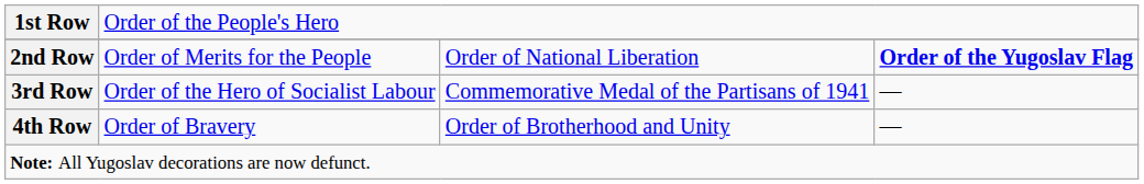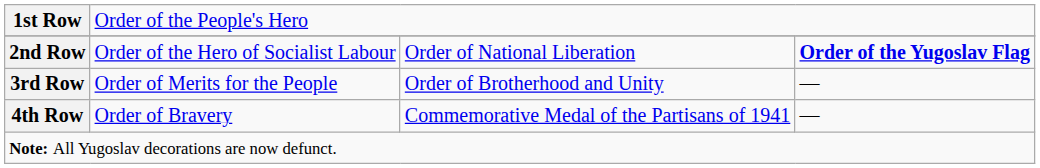2nd Row | column 2: Order of Merits for the People -> Order of the Hero of Socialist Labour
3rd Row | column 2: Order of the Hero of Socialist Labour -> Order of Merits for the People
3rd Row | column 3: Commemorative Medal of the Partisans of 1941 -> Order of Brotherhood and Unity
4th Row | column 3: Order of Brotherhood and Unity -> Commemorative Medal of the Partisans of 1941
